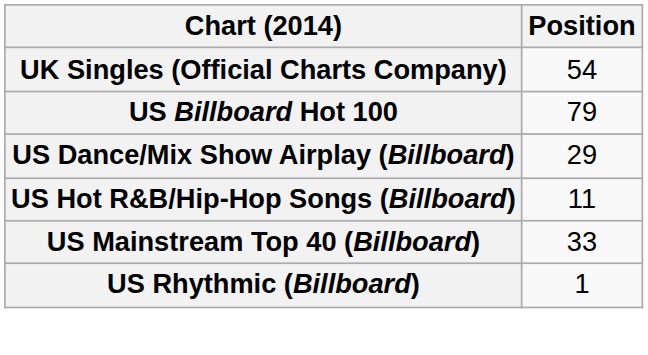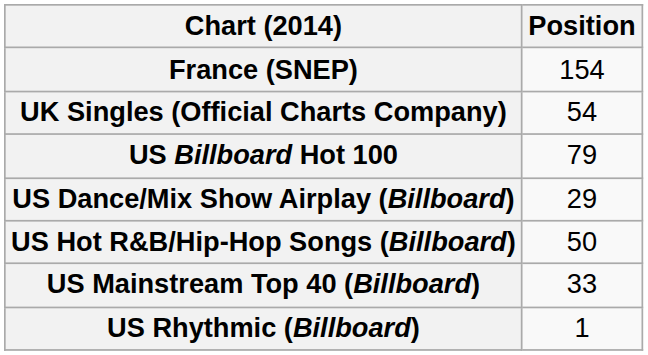+ row: France (SNEP) | 154
US Hot R&B/Hip-Hop Songs (Billboard) | Position: 11 -> 50
